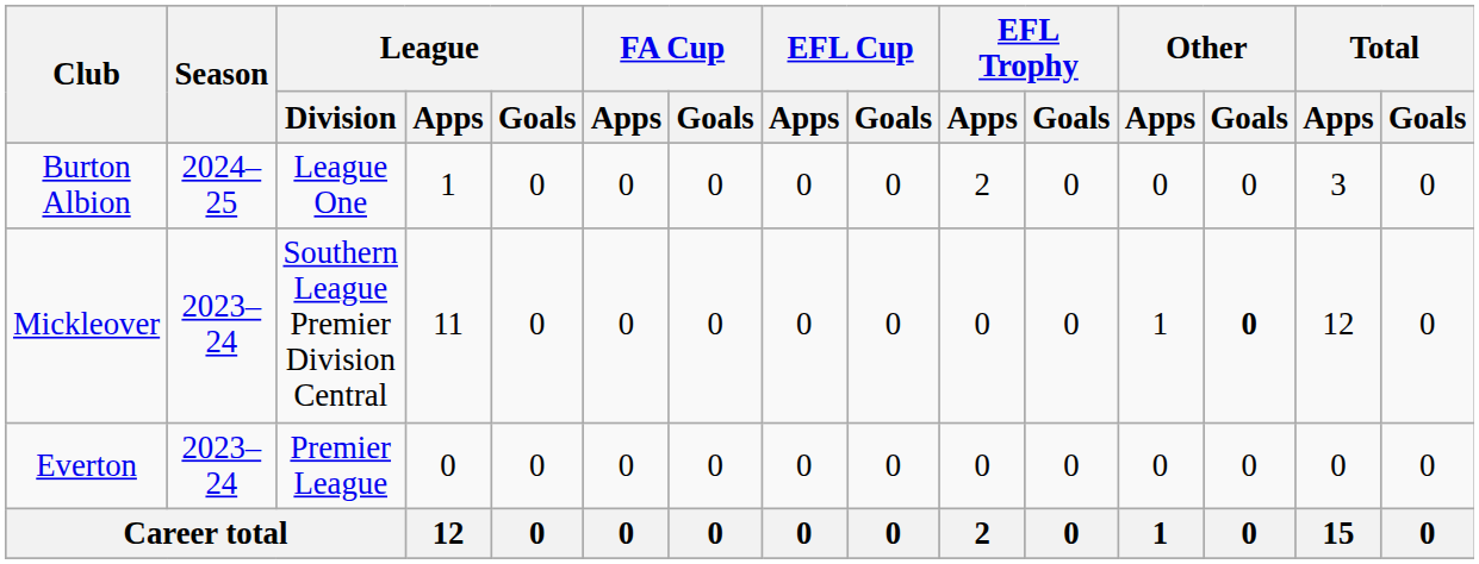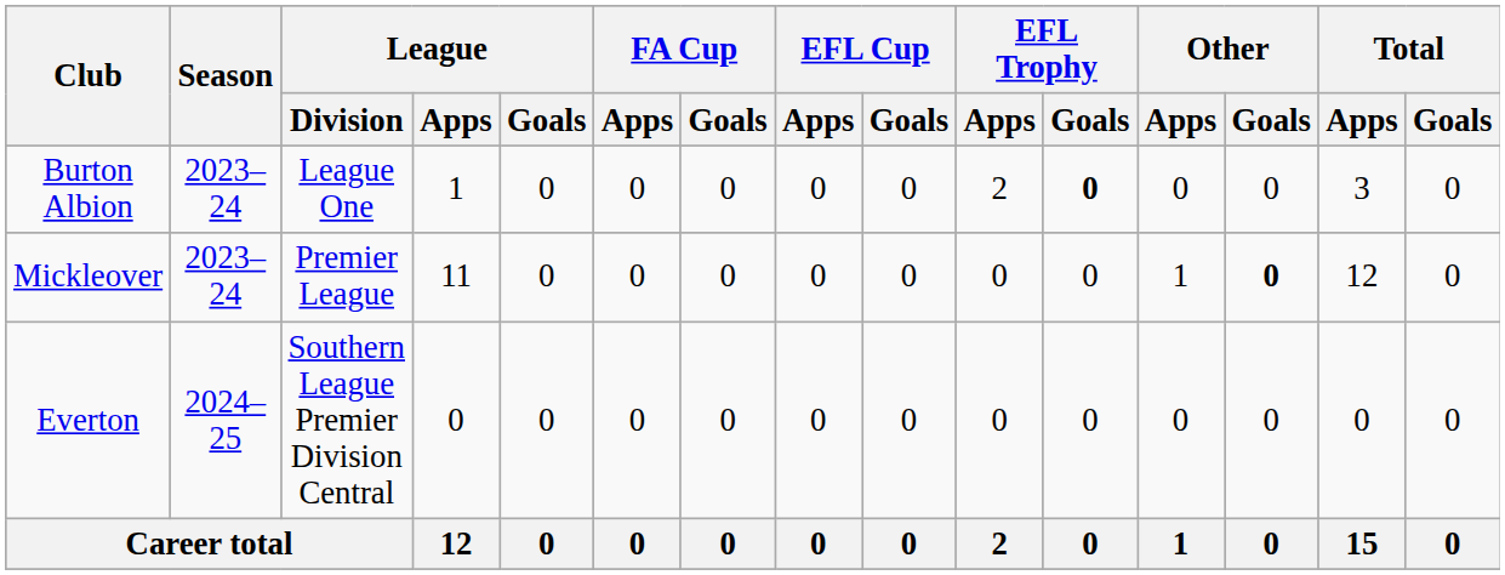Burton Albion | Season: 2024–25 -> 2023–24
Burton Albion | EFL Trophy / Goals: normal -> bold
Mickleover | League / Division: Southern League Premier Division Central -> Premier League
Everton | Season: 2023–24 -> 2024–25
Everton | League / Division: Premier League -> Southern League Premier Division Central
